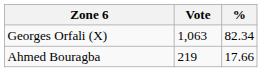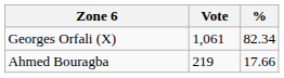Georges Orfali (X) | Vote: 1,063 -> 1,061
